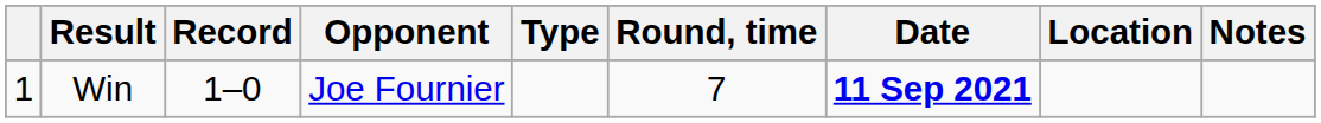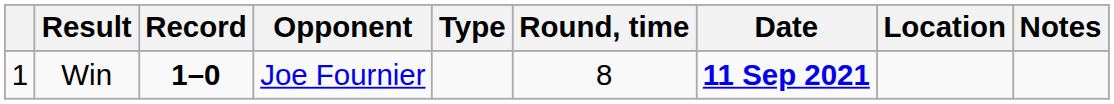Win | Record: normal -> bold
Win | Round, time: 7 -> 8
